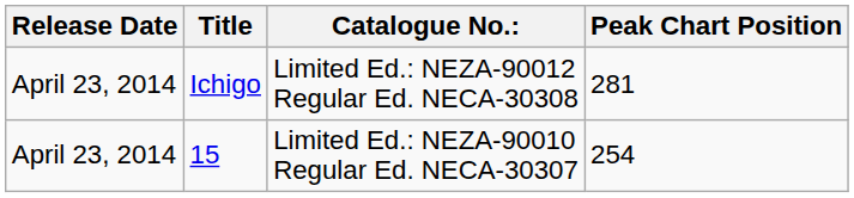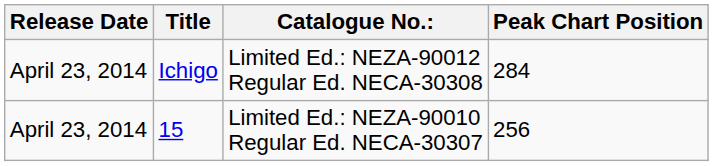Ichigo | Peak Chart Position: 281 -> 284
15 | Peak Chart Position: 254 -> 256
